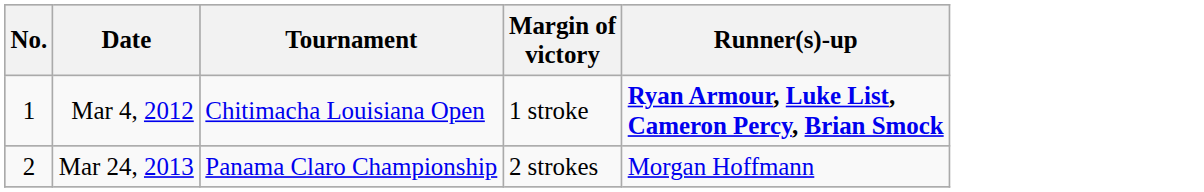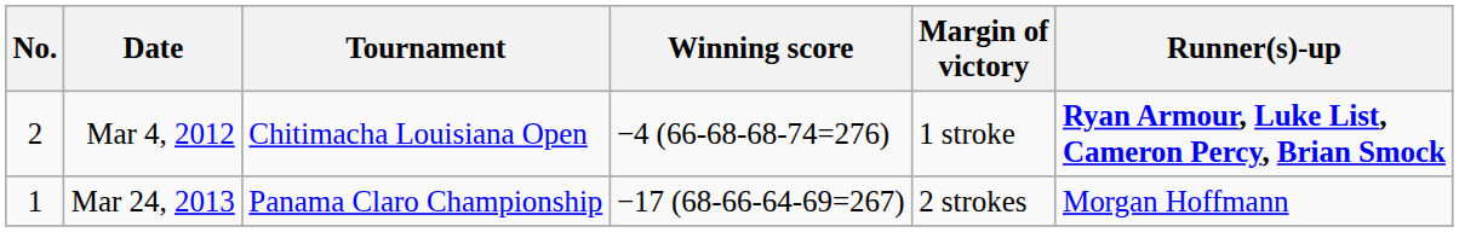+ column: Winning score | −4 (66-68-68-74=276) | −17 (68-66-64-69=267)
Mar 4, 2012 | No.: 1 -> 2
Mar 24, 2013 | No.: 2 -> 1
